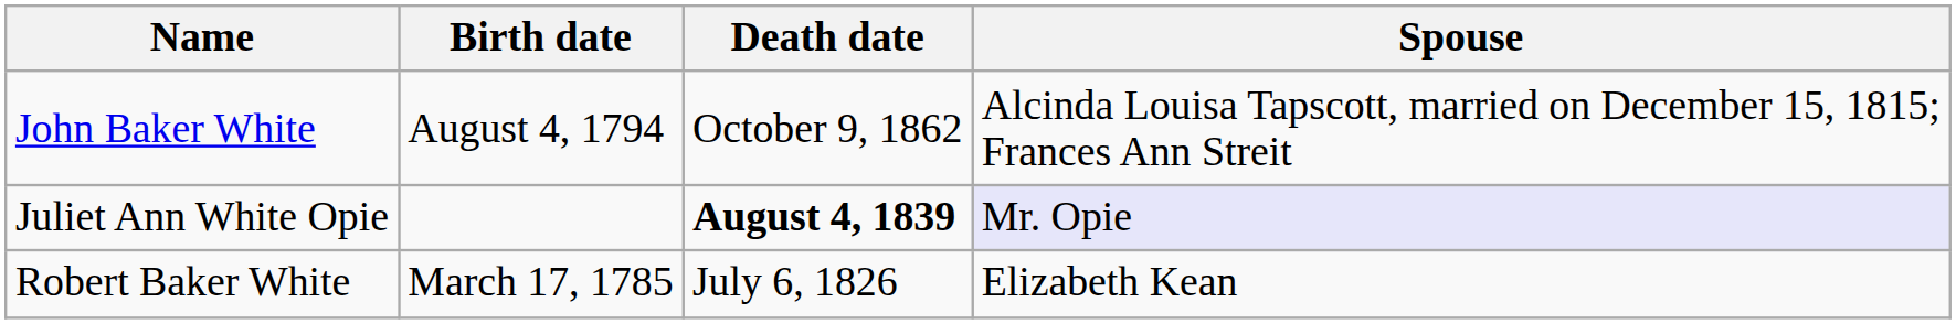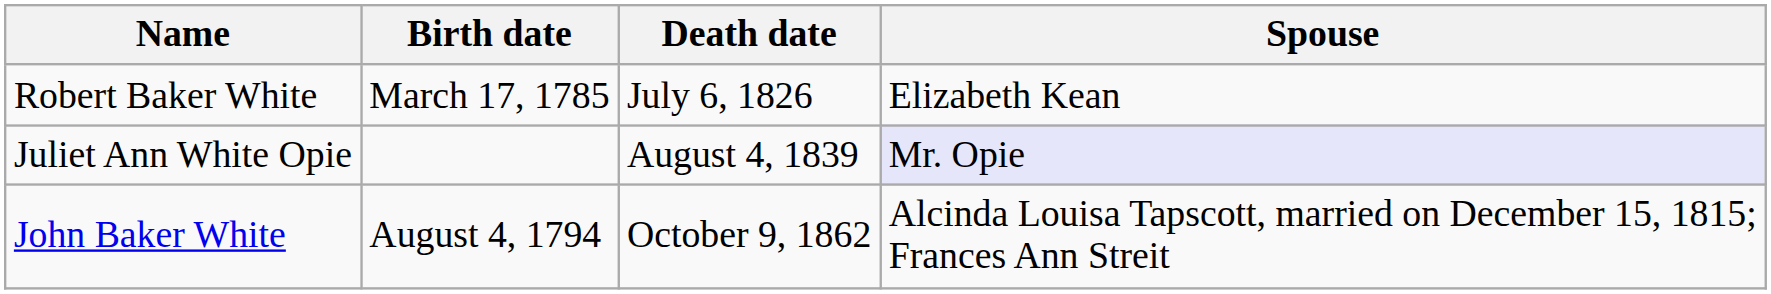rows swapped: Robert Baker White <-> John Baker White
Juliet Ann White Opie | Death date: bold -> normal
